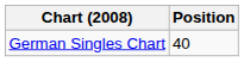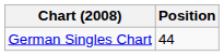German Singles Chart | Position: 40 -> 44
